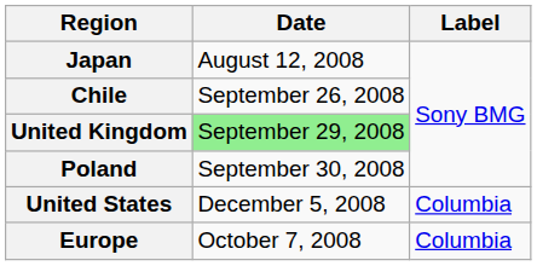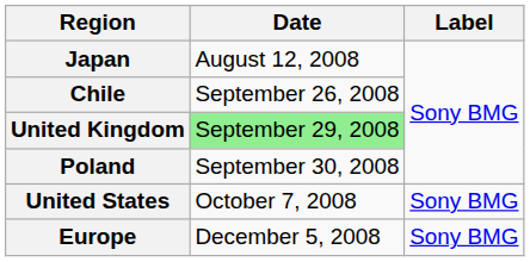United States | Date: December 5, 2008 -> October 7, 2008
United States | Label: Columbia -> Sony BMG
Europe | Date: October 7, 2008 -> December 5, 2008
Europe | Label: Columbia -> Sony BMG
